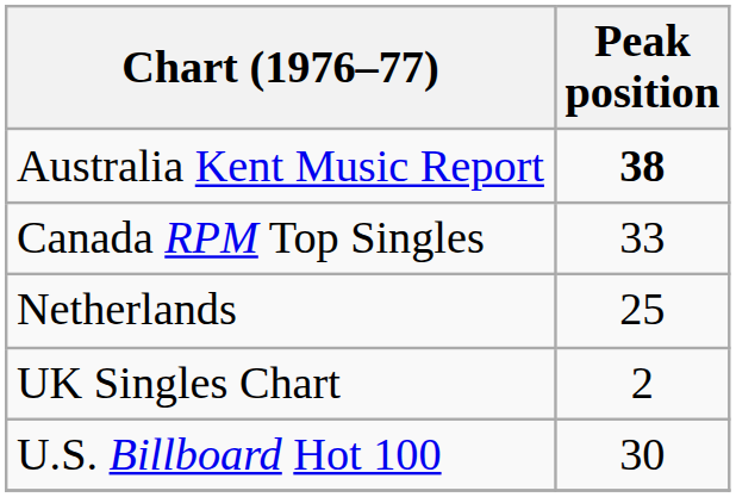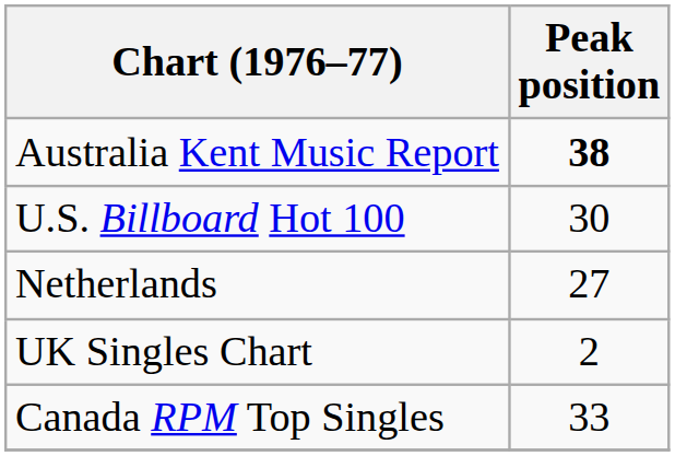rows swapped: Canada RPM Top Singles <-> U.S. Billboard Hot 100
Netherlands | Peak position: 25 -> 27
